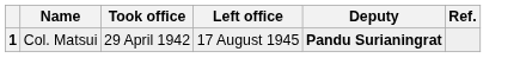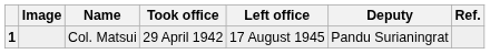+ column: Image
1 | Deputy: bold -> normal
